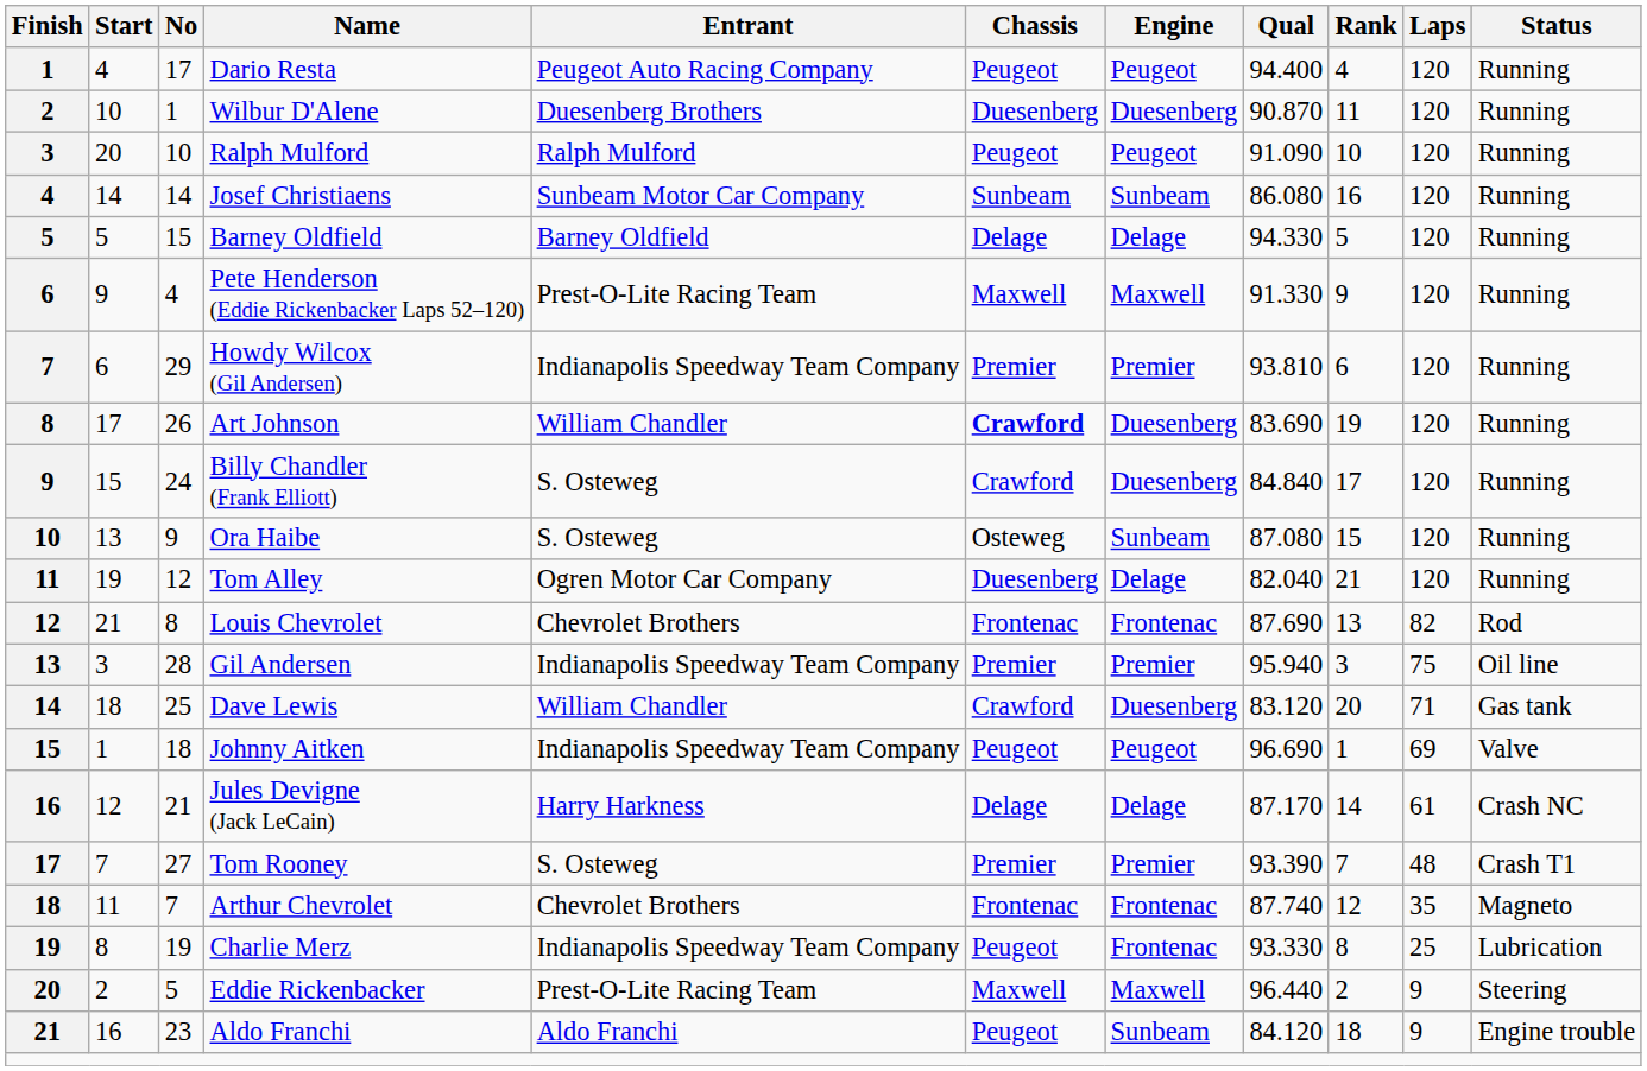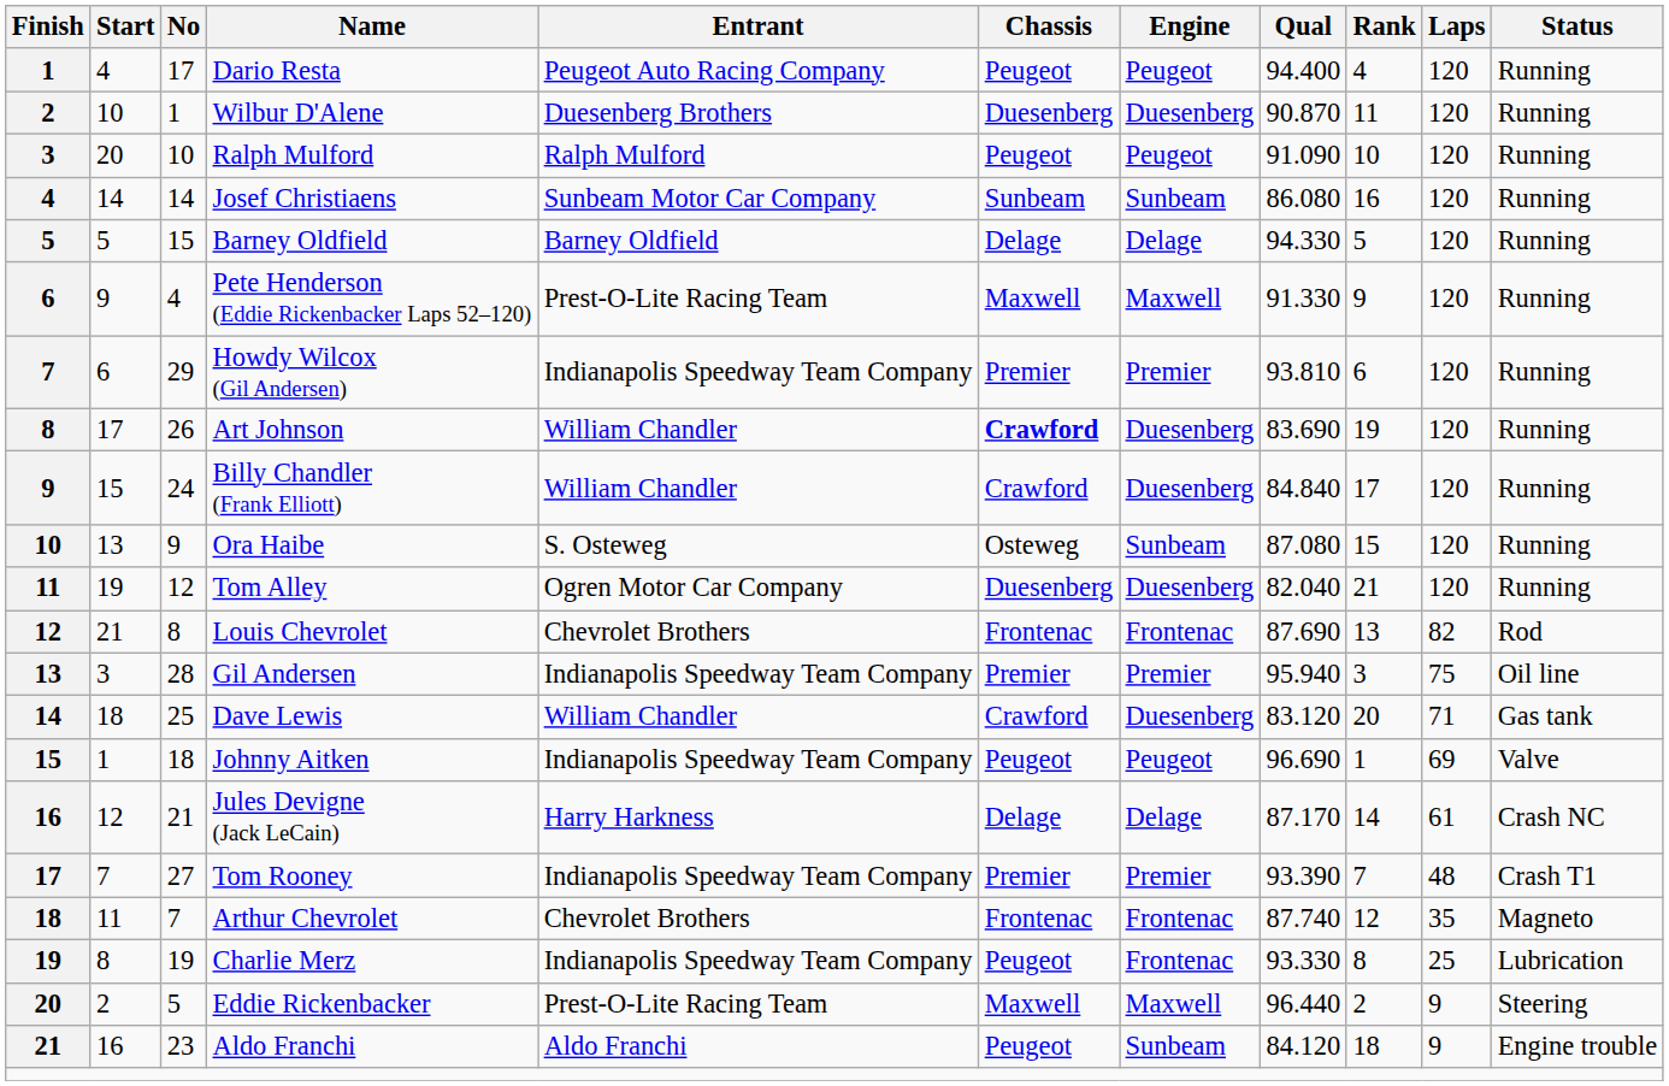Billy Chandler (Frank Elliott) | Entrant: S. Osteweg -> William Chandler
Tom Alley | Engine: Delage -> Duesenberg
Tom Rooney | Entrant: S. Osteweg -> Indianapolis Speedway Team Company
